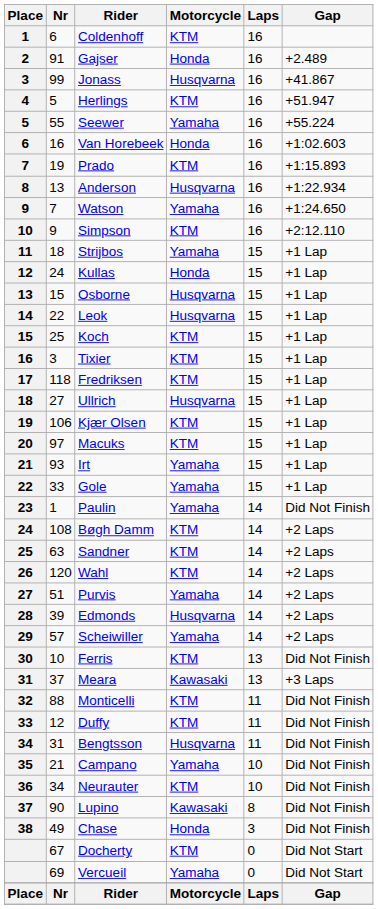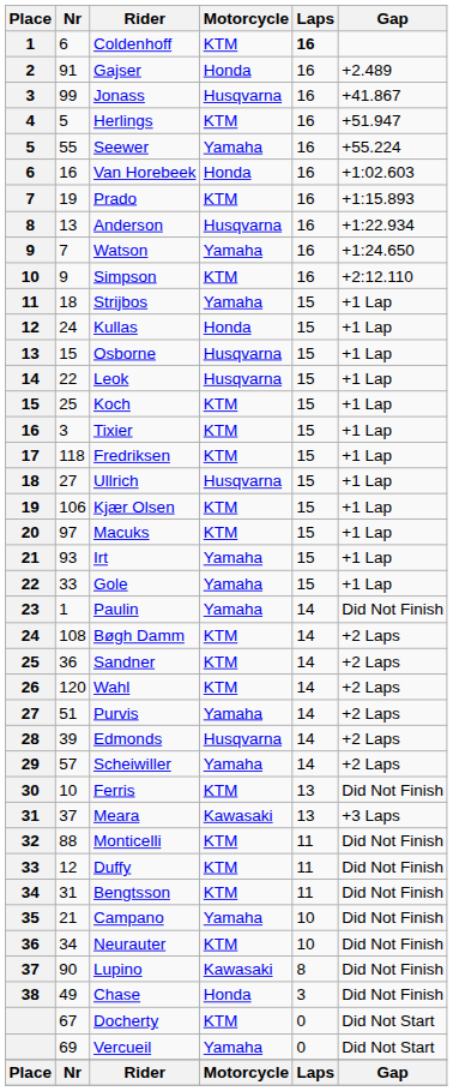Coldenhoff | Laps: normal -> bold
Sandner | Nr: 63 -> 36
Bengtsson | Motorcycle: Husqvarna -> KTM
